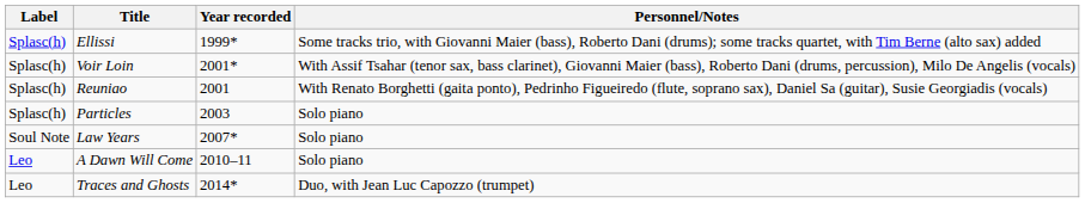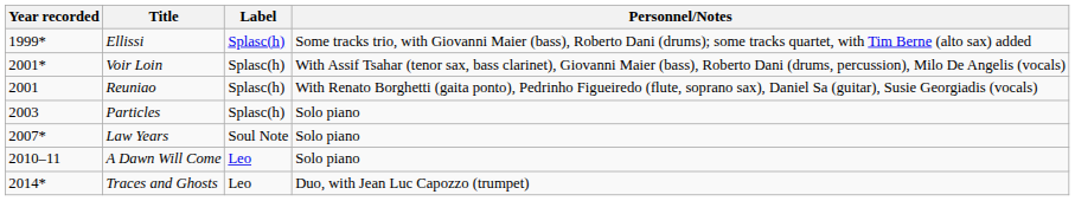columns swapped: Year recorded <-> Label
